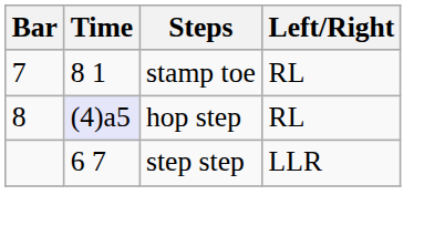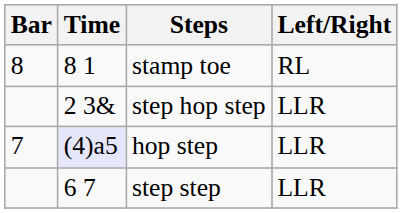stamp toe | Bar: 7 -> 8
+ row: 2 3& | step hop step | LLR
hop step | Bar: 8 -> 7
hop step | Left/Right: RL -> LLR
